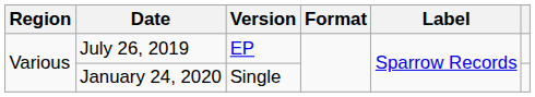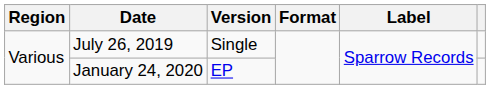July 26, 2019 | Version: EP -> Single
January 24, 2020 | Version: Single -> EP
